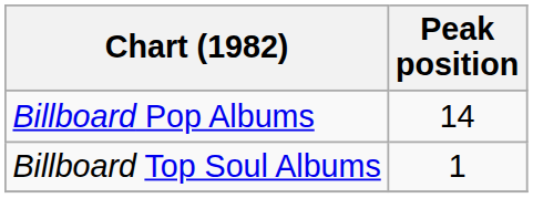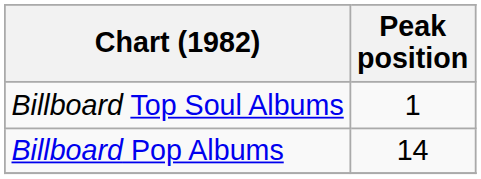rows swapped: Billboard Pop Albums <-> Billboard Top Soul Albums
